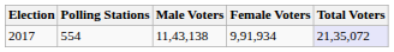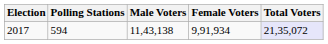2017 | Polling Stations: 554 -> 594
